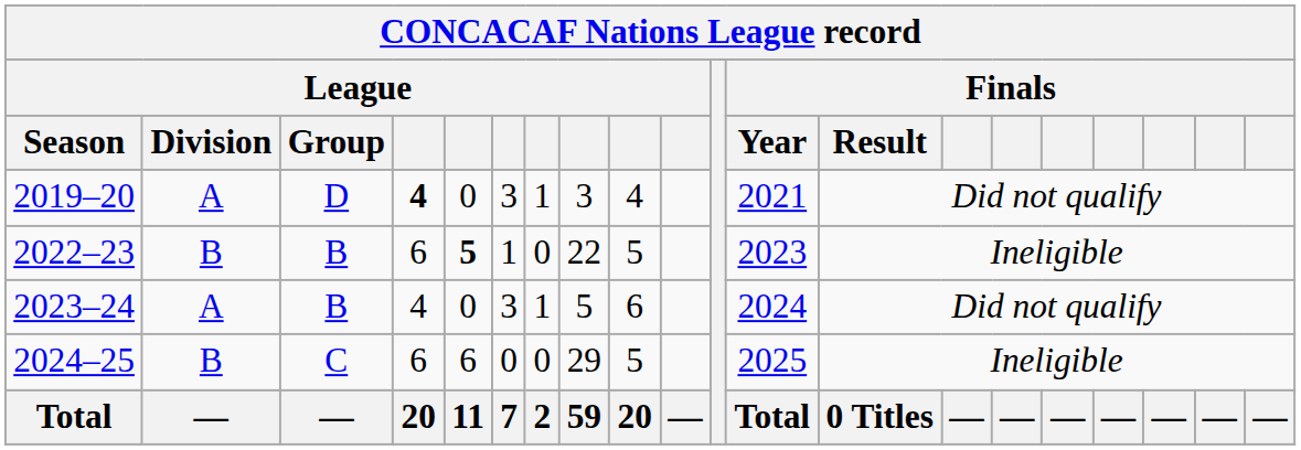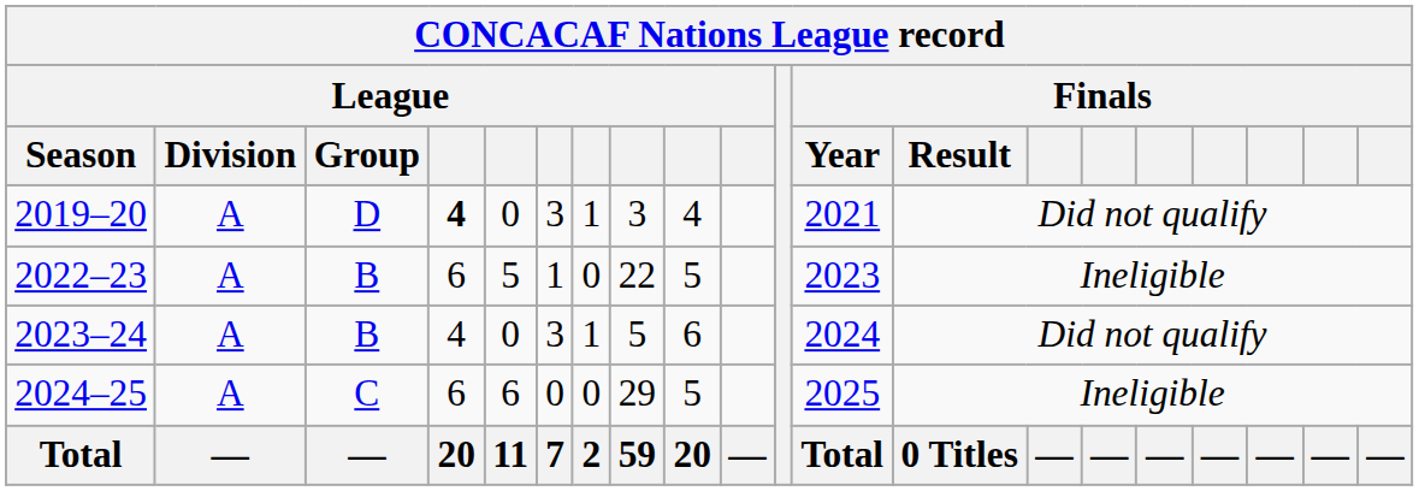2022–23 | League / Division: B -> A
2022–23 | column 5: bold -> normal
2024–25 | League / Division: B -> A
